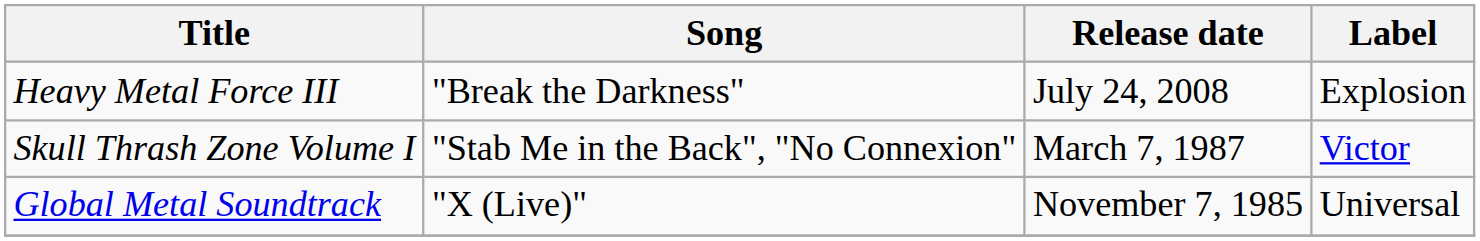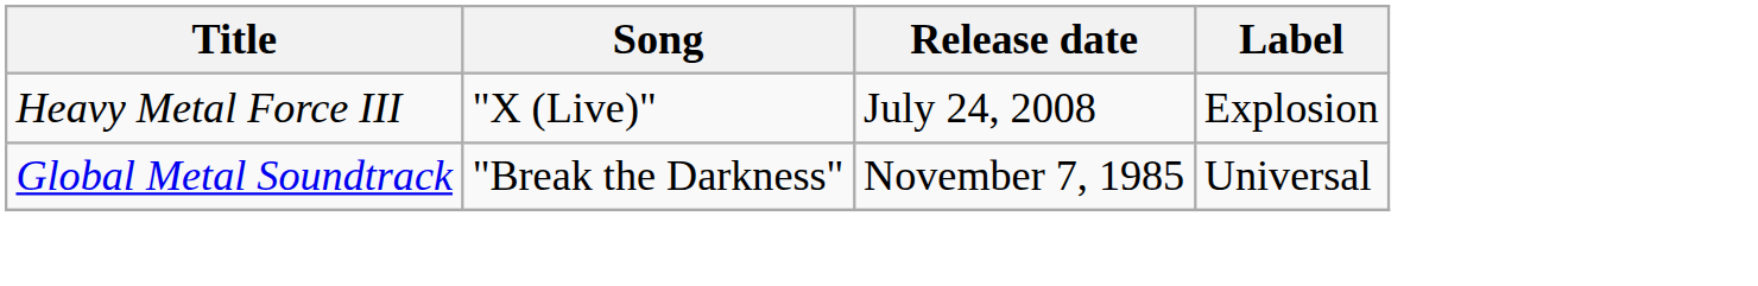Heavy Metal Force III | Song: "Break the Darkness" -> "X (Live)"
- row: Skull Thrash Zone Volume I | "Stab Me in the Back", "No Connexion" | March 7, 1987 | Victor
Global Metal Soundtrack | Song: "X (Live)" -> "Break the Darkness"
